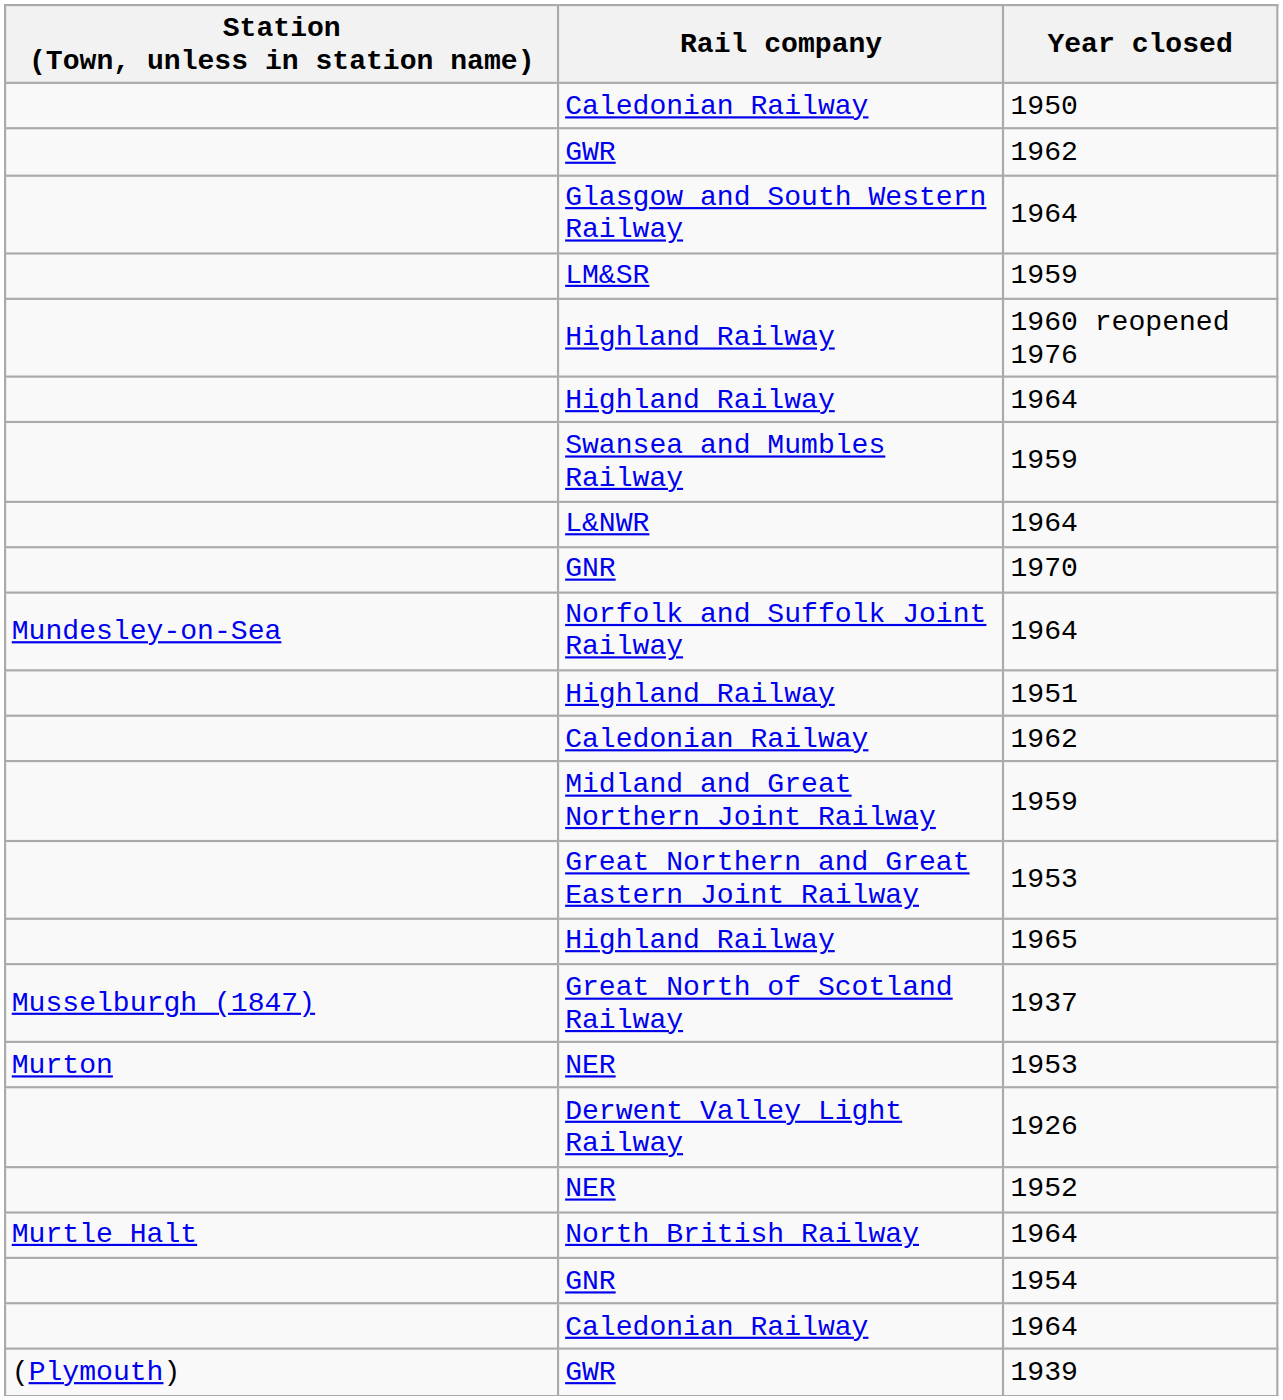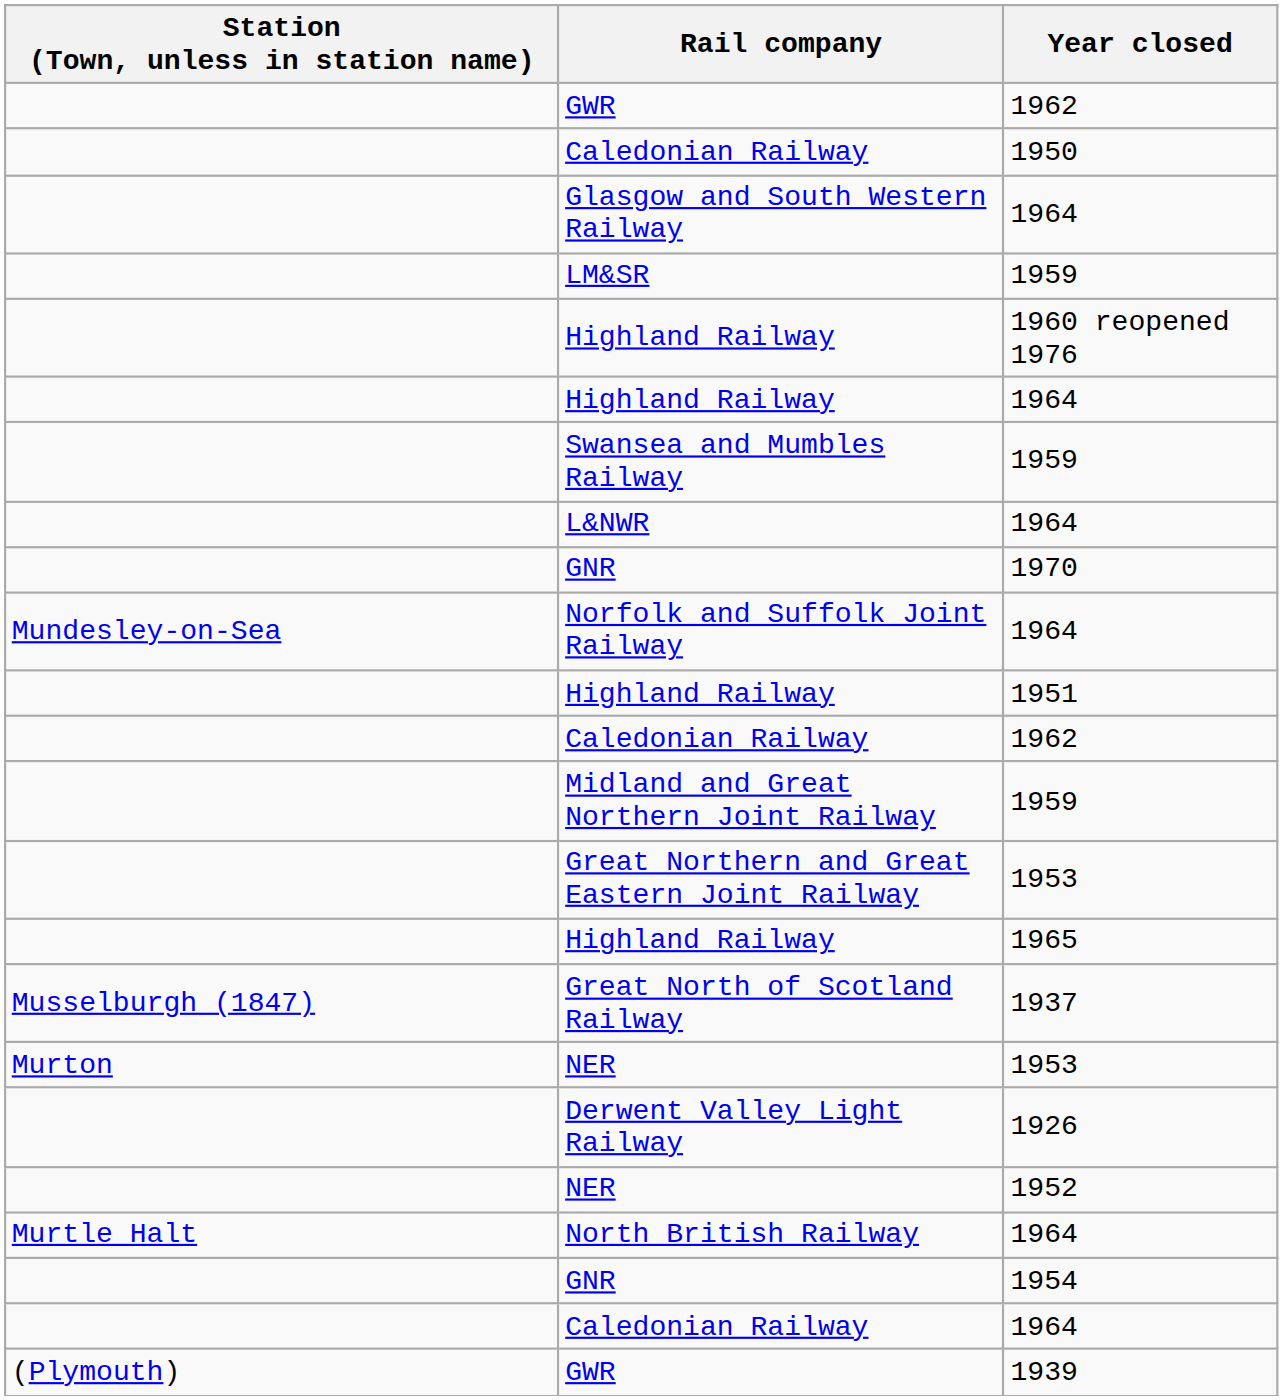rows swapped: GWR / 1962 <-> Caledonian Railway / 1950
